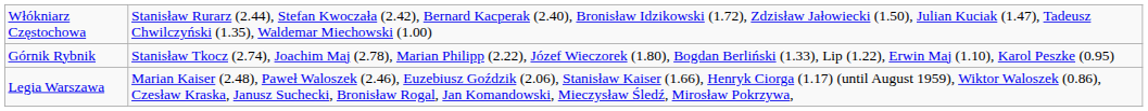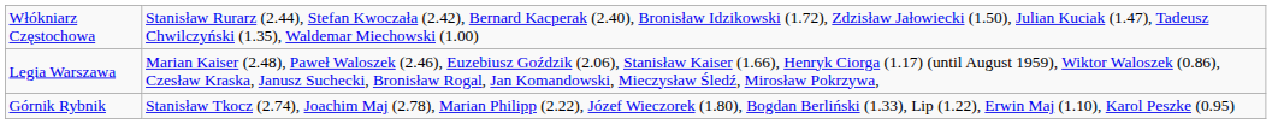rows swapped: Górnik Rybnik <-> Legia Warszawa
